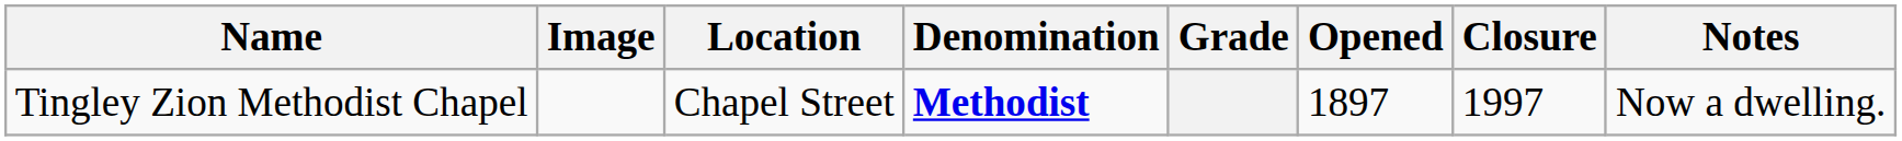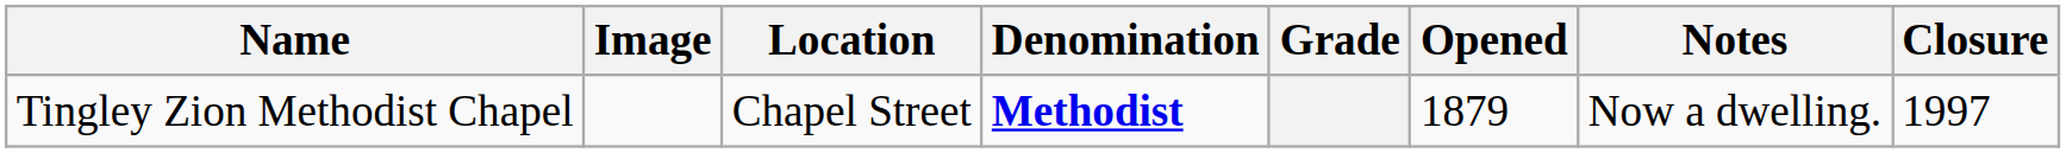columns swapped: Closure <-> Notes
Tingley Zion Methodist Chapel | Opened: 1897 -> 1879
